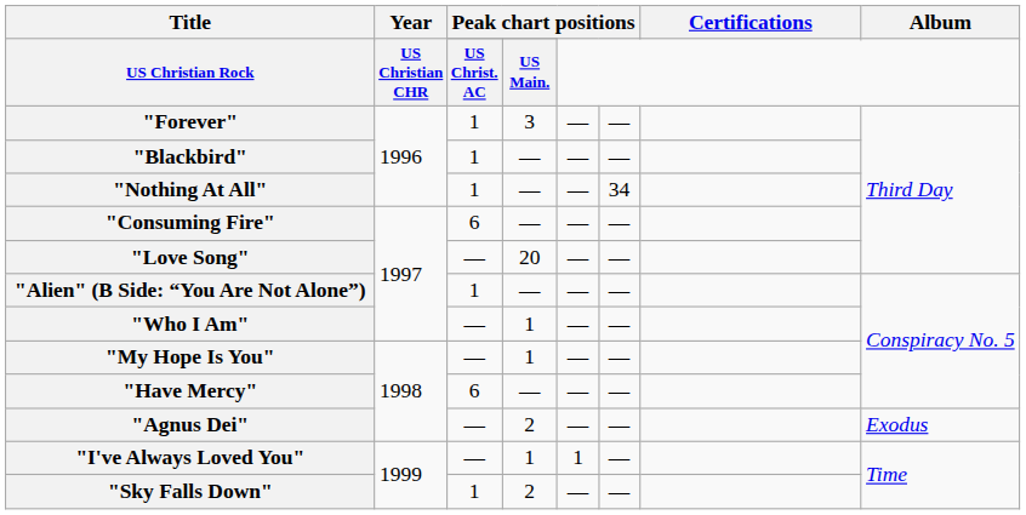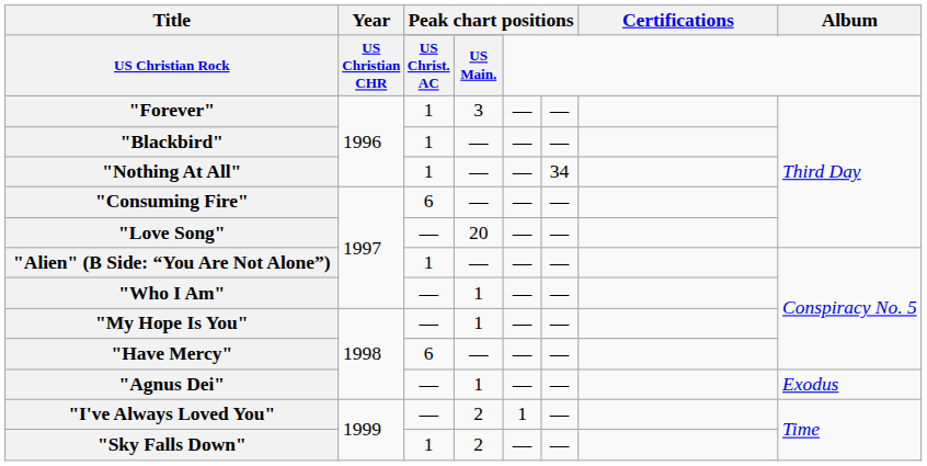"Agnus Dei" | column 4: 2 -> 1
"I've Always Loved You" | column 4: 1 -> 2
